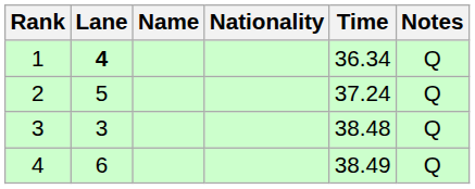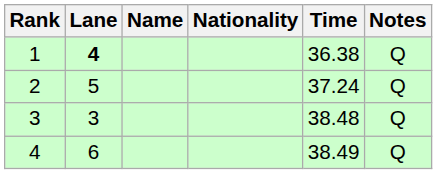1 | Time: 36.34 -> 36.38
